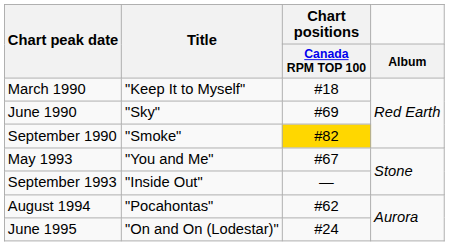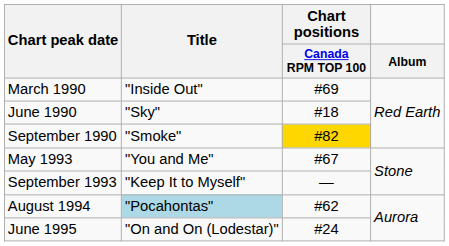March 1990 | Title: "Keep It to Myself" -> "Inside Out"
March 1990 | Chart positions / Canada RPM TOP 100: #18 -> #69
June 1990 | Chart positions / Canada RPM TOP 100: #69 -> #18
September 1993 | Title: "Inside Out" -> "Keep It to Myself"
August 1994 | Title: no background -> lightblue background
